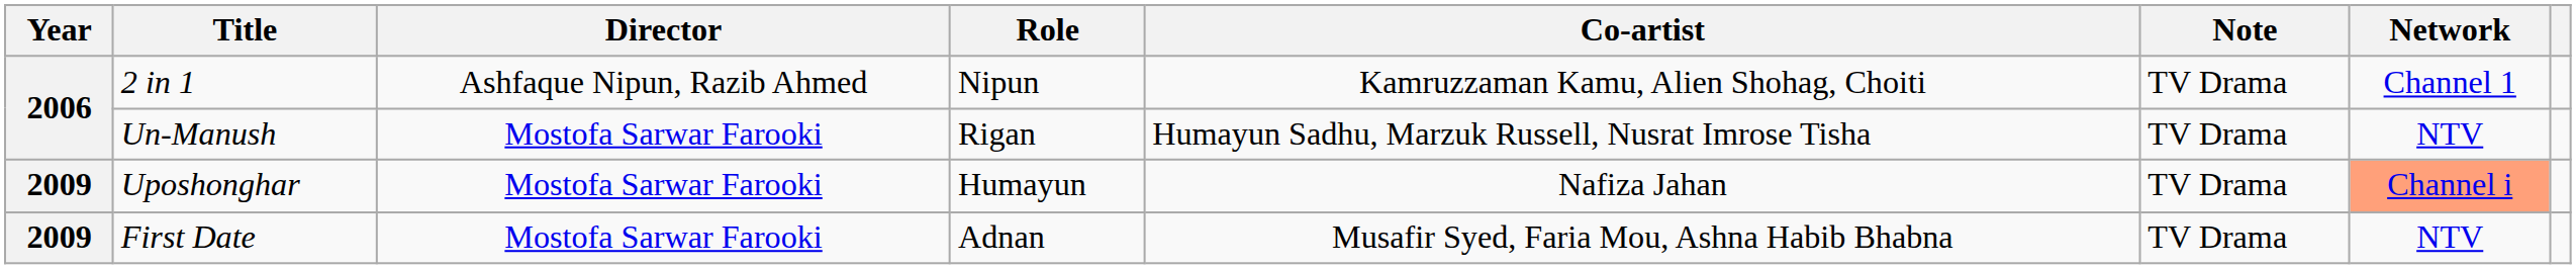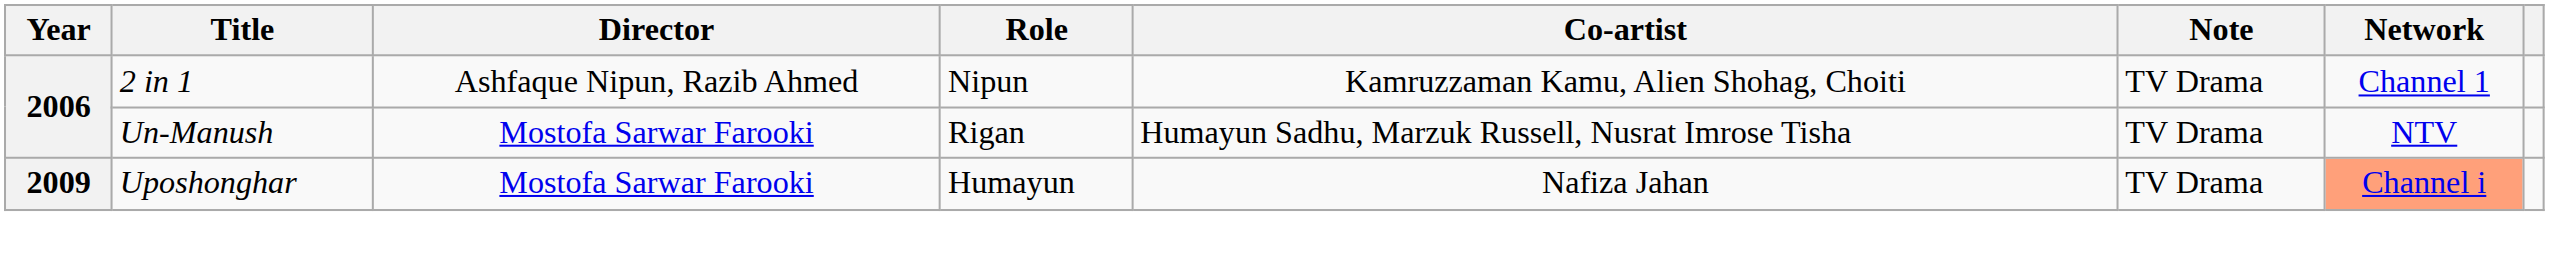- row: 2009 | First Date | Mostofa Sarwar Farooki | Adnan | Musafir Syed, Faria Mou, Ashna Habib Bhabna | TV Drama | NTV
